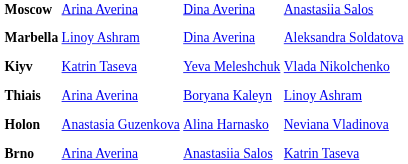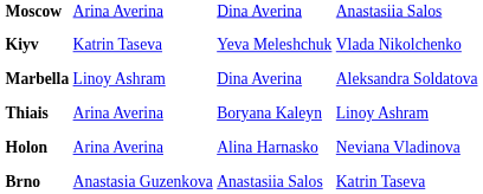rows swapped: Marbella <-> Kiyv
Holon | column 2: Anastasia Guzenkova -> Arina Averina
Brno | column 2: Arina Averina -> Anastasia Guzenkova
